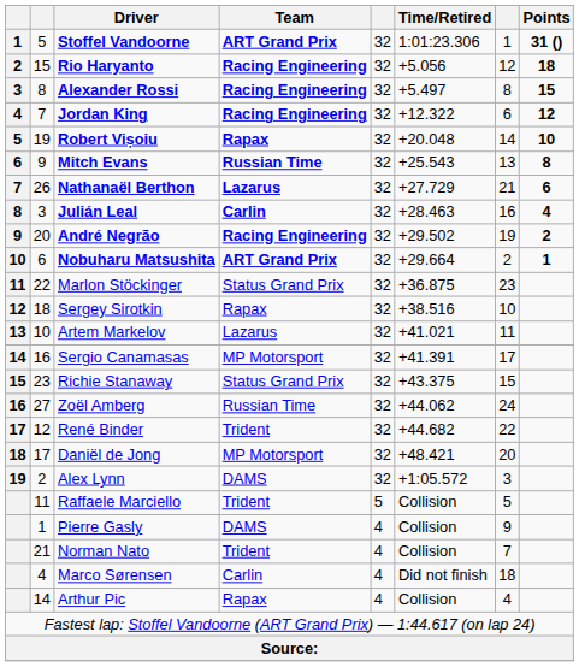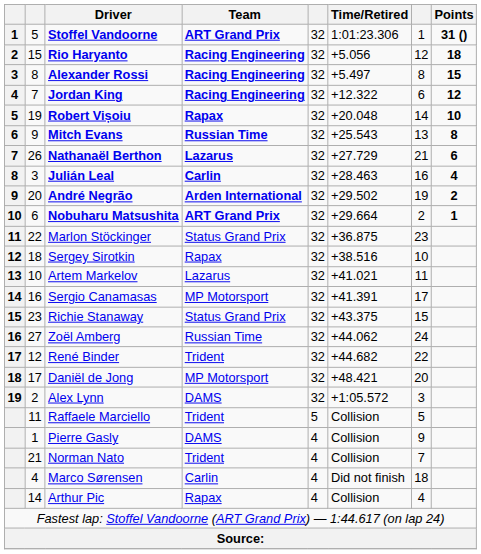André Negrão | Team: Racing Engineering -> Arden International
